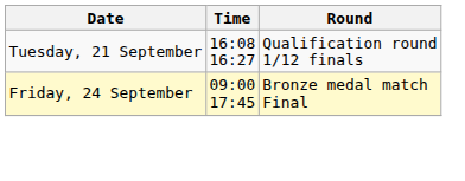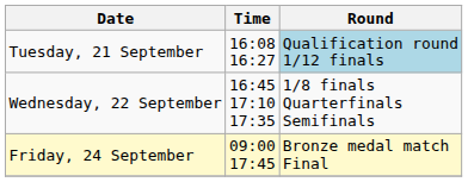Tuesday, 21 September | Round: no background -> lightblue background
+ row: Wednesday, 22 September | 16:45 17:10 17:35 | 1/8 finals Quarterfinals Semifinals
